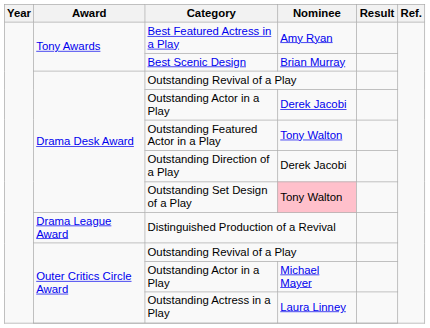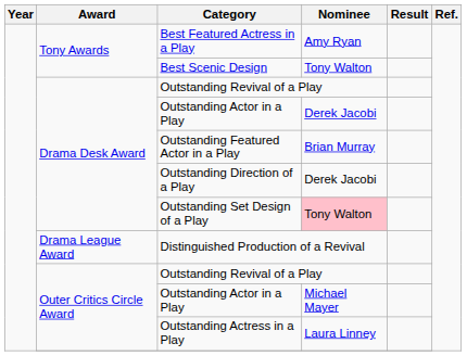Best Scenic Design | Nominee: Brian Murray -> Tony Walton
Outstanding Featured Actor in a Play | Nominee: Tony Walton -> Brian Murray
